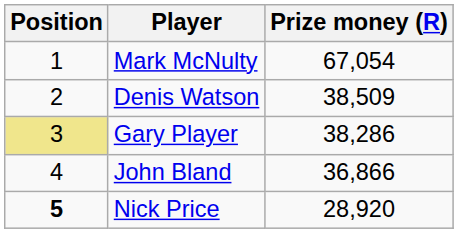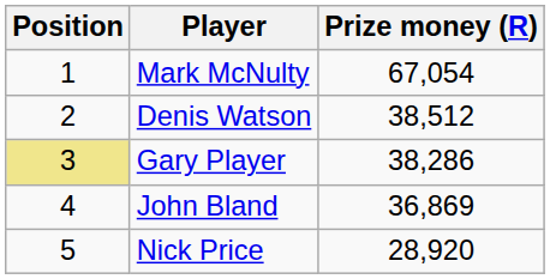Denis Watson | Prize money (R): 38,509 -> 38,512
John Bland | Prize money (R): 36,866 -> 36,869
Nick Price | Position: bold -> normal
